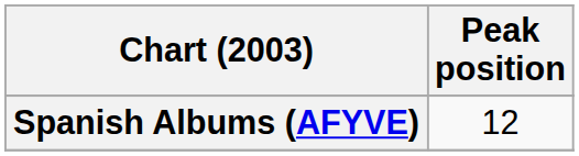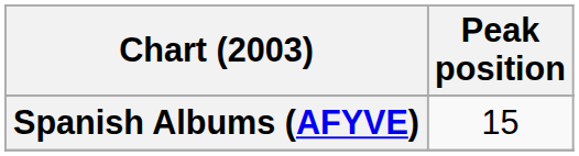Spanish Albums (AFYVE) | Peak position: 12 -> 15
